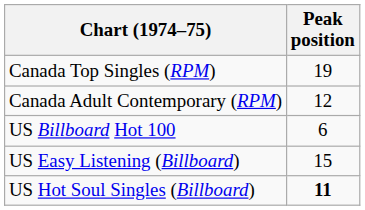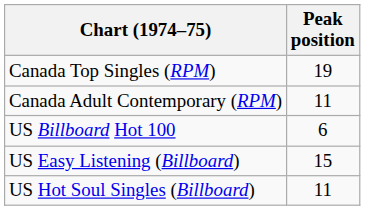Canada Adult Contemporary (RPM) | Peak position: 12 -> 11
US Hot Soul Singles (Billboard) | Peak position: bold -> normal
